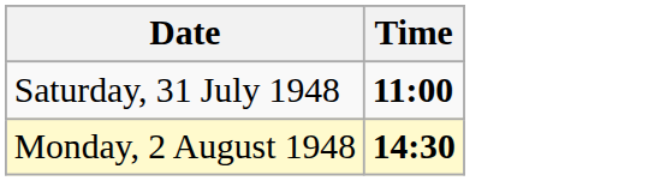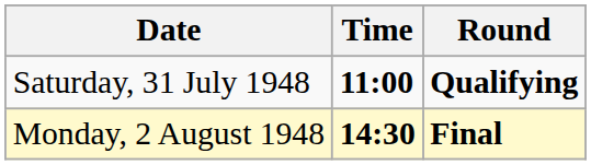+ column: Round | Qualifying | Final
